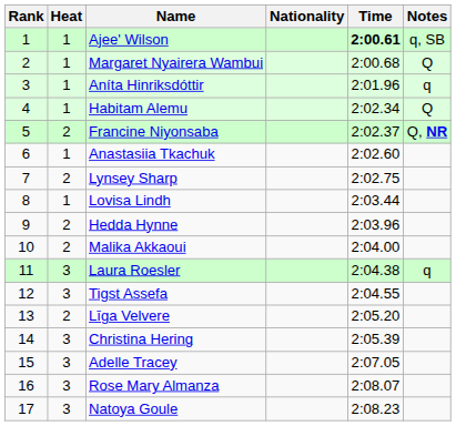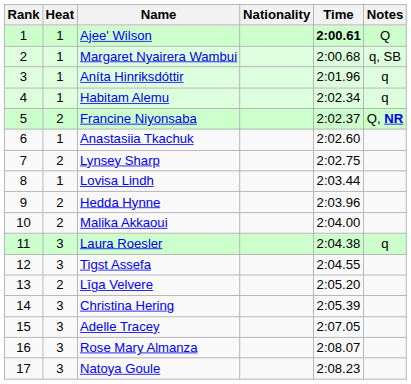Ajee' Wilson | Notes: q, SB -> Q
Margaret Nyairera Wambui | Notes: Q -> q, SB
Habitam Alemu | Notes: Q -> q
